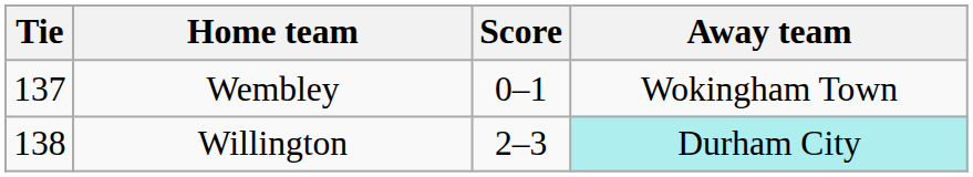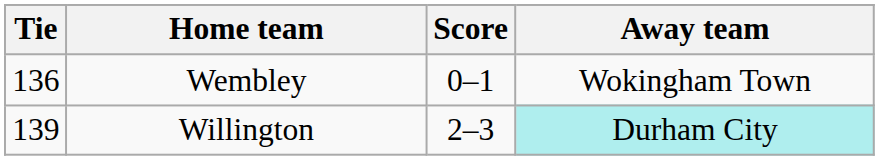Wembley | Tie: 137 -> 136
Willington | Tie: 138 -> 139
